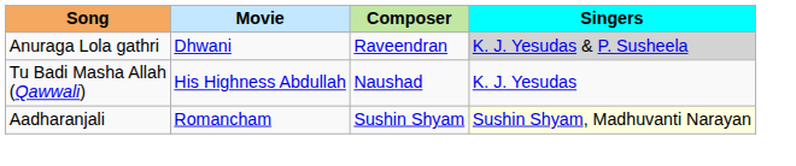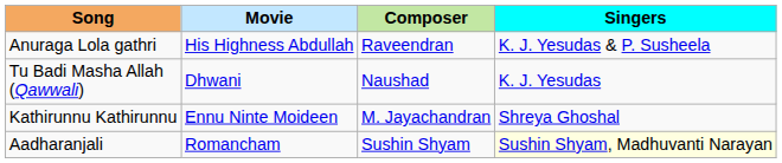Anuraga Lola gathri | Movie: Dhwani -> His Highness Abdullah
Anuraga Lola gathri | Singers: lightgrey background -> no background
Tu Badi Masha Allah (Qawwali) | Movie: His Highness Abdullah -> Dhwani
+ row: Kathirunnu Kathirunnu | Ennu Ninte Moideen | M. Jayachandran | Shreya Ghoshal
